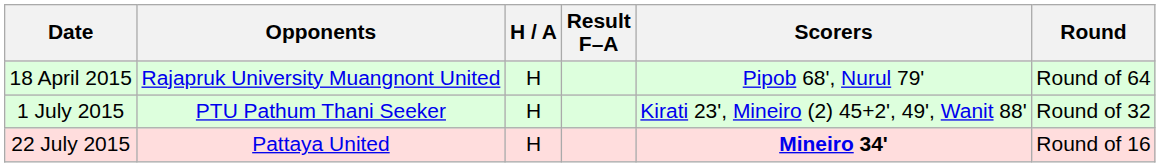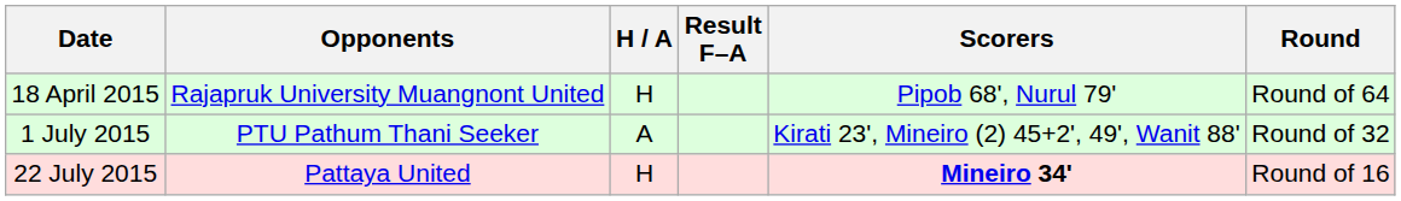1 July 2015 | H / A: H -> A
